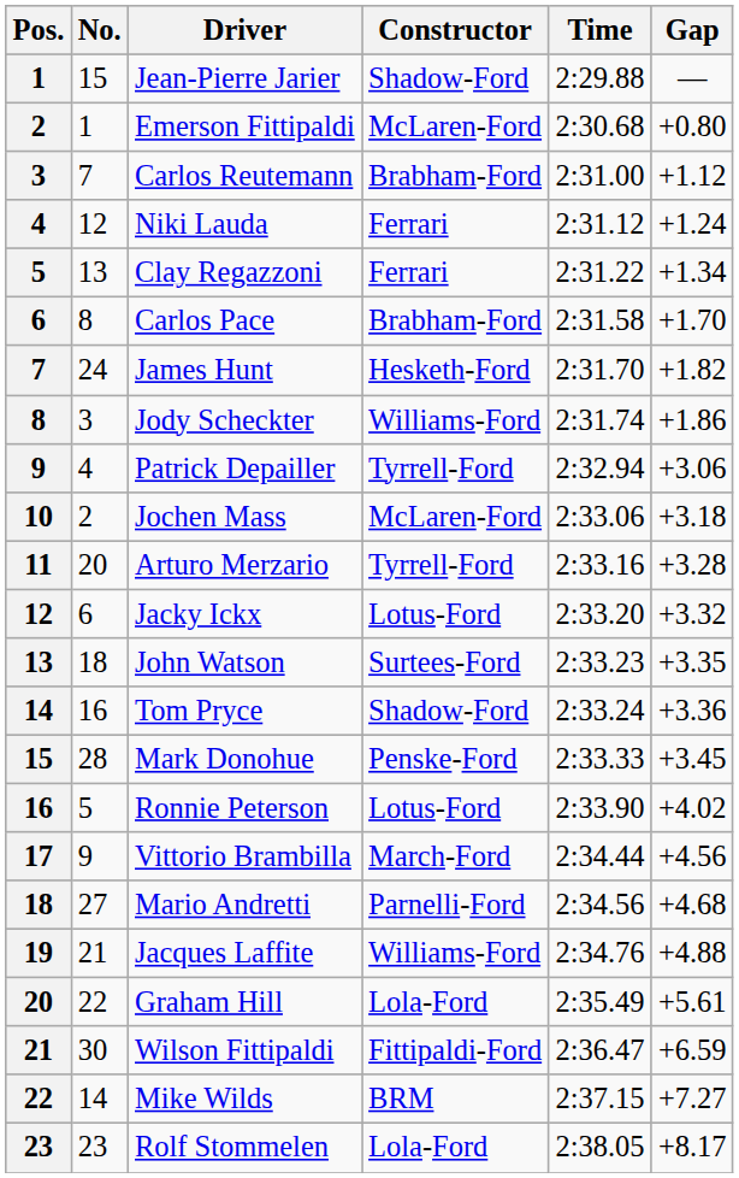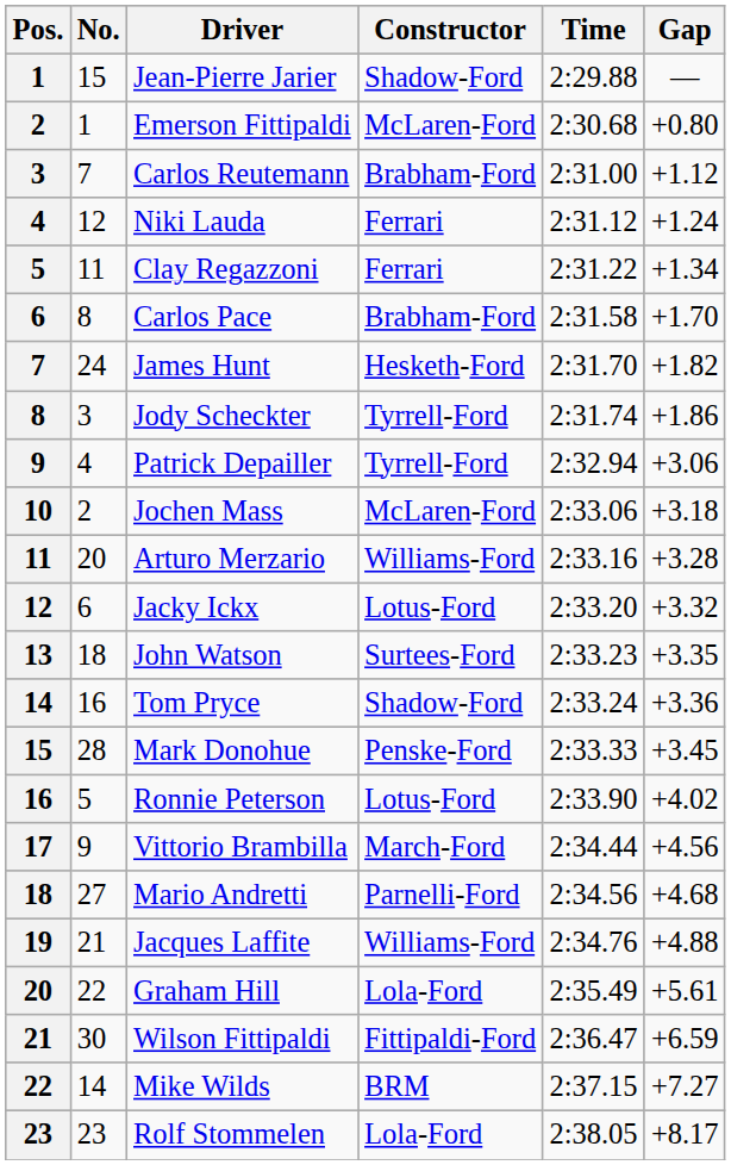Clay Regazzoni | No.: 13 -> 11
Jody Scheckter | Constructor: Williams-Ford -> Tyrrell-Ford
Arturo Merzario | Constructor: Tyrrell-Ford -> Williams-Ford
